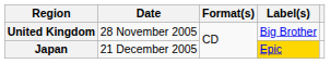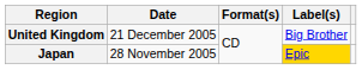United Kingdom | Date: 28 November 2005 -> 21 December 2005
Japan | Date: 21 December 2005 -> 28 November 2005
